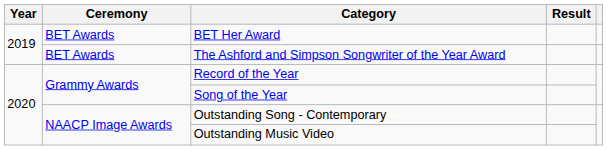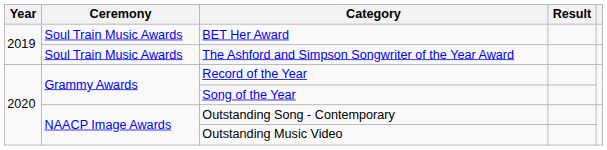BET Her Award | Ceremony: BET Awards -> Soul Train Music Awards
The Ashford and Simpson Songwriter of the Year Award | Ceremony: BET Awards -> Soul Train Music Awards
